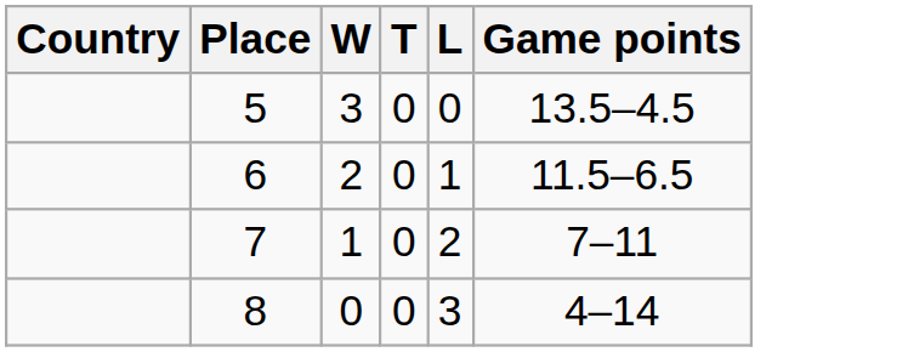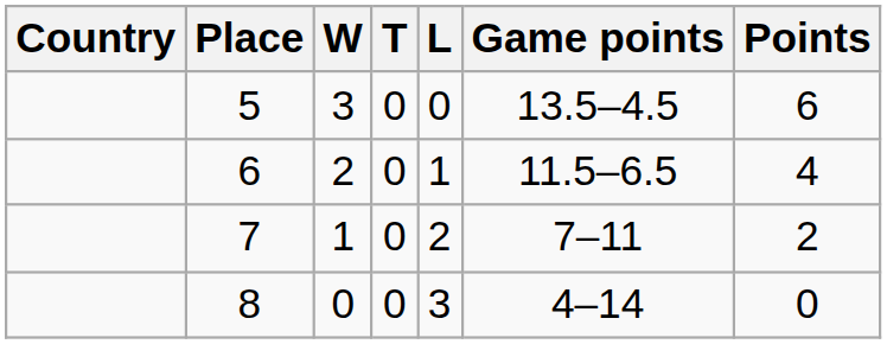+ column: Points | 6 | 4 | 2 | 0
